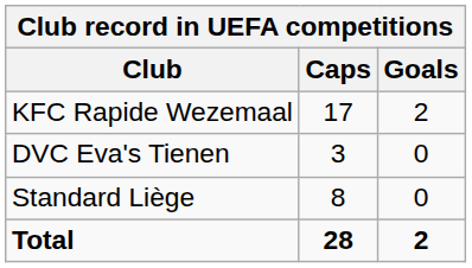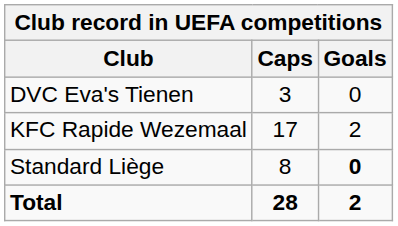rows swapped: KFC Rapide Wezemaal <-> DVC Eva's Tienen
Standard Liège | Goals: normal -> bold
